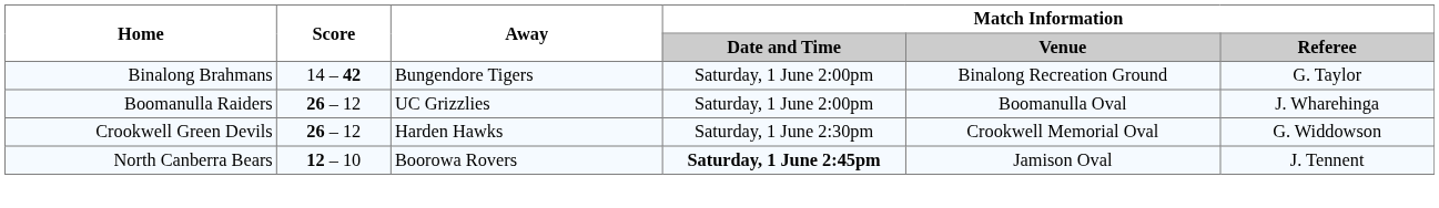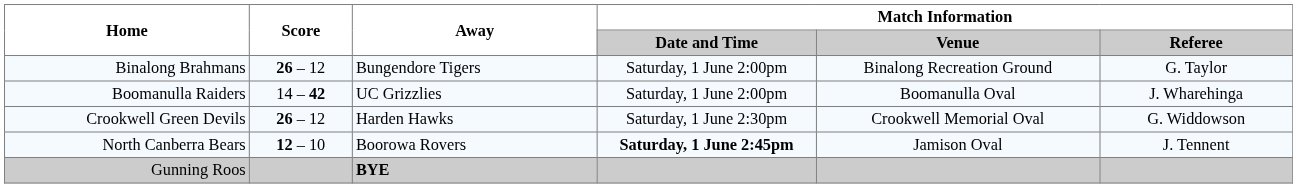Binalong Brahmans | Score: 14 – 42 -> 26 – 12
Boomanulla Raiders | Score: 26 – 12 -> 14 – 42
+ row: Gunning Roos | BYE
